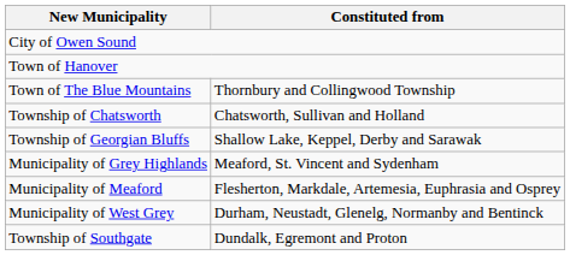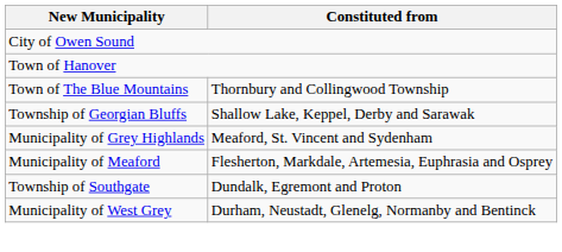- row: Township of Chatsworth | Chatsworth, Sullivan and Holland
rows swapped: Township of Southgate <-> Municipality of West Grey
